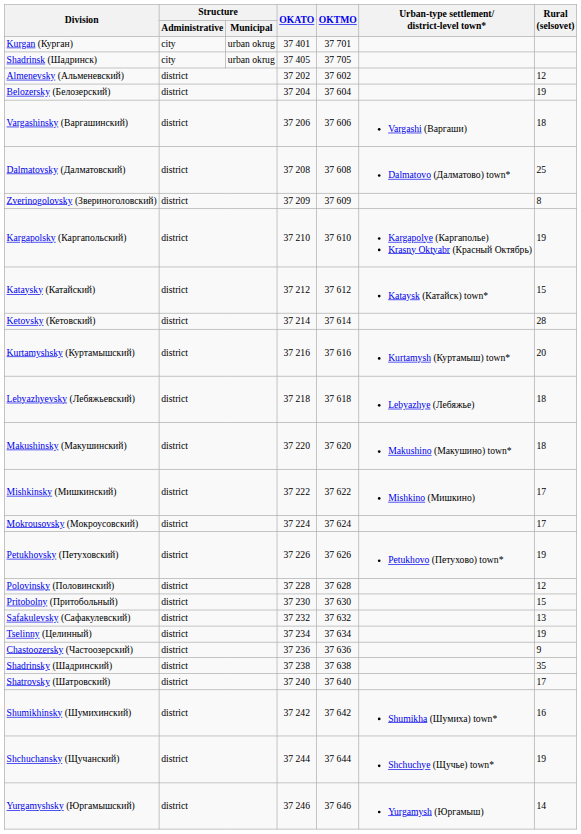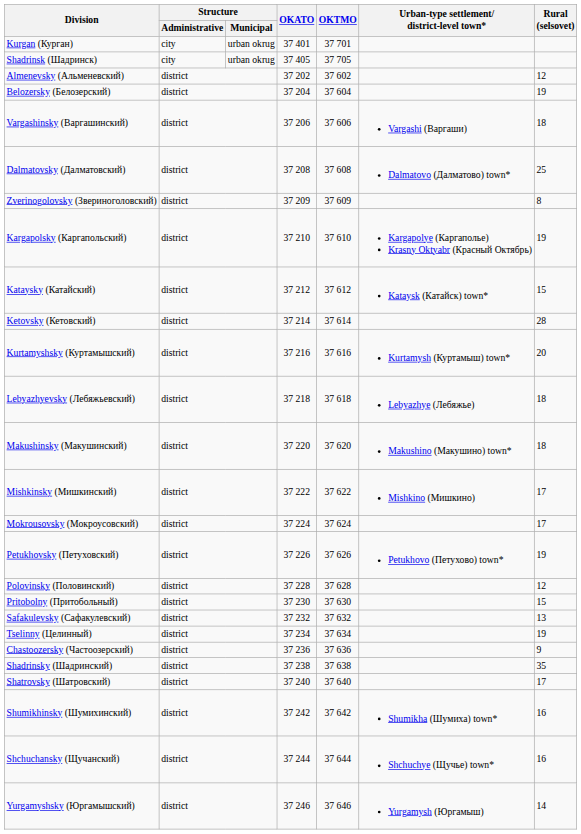Shchuchansky (Щучанский) | Rural (selsovet): 19 -> 16
